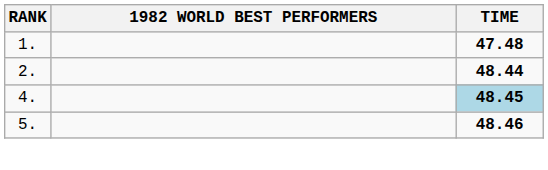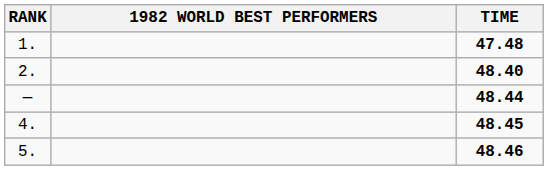2. | TIME: 48.44 -> 48.40
+ row: — | 48.44
4. | TIME: lightblue background -> no background
